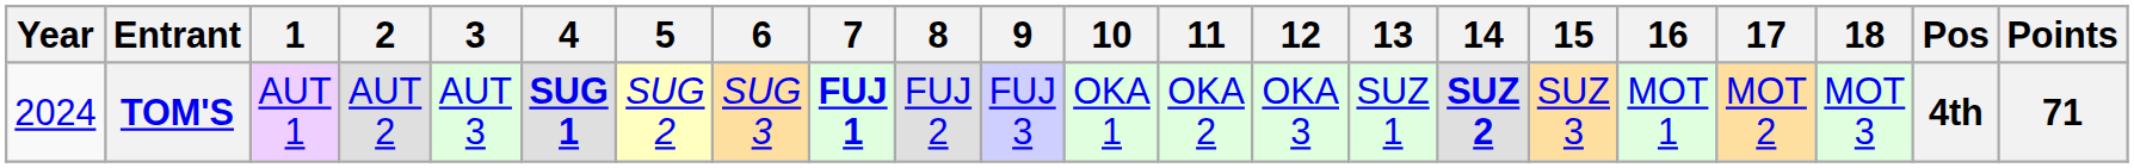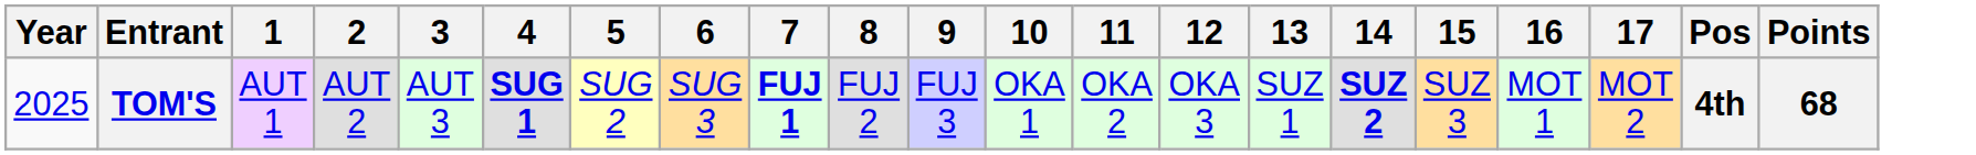- column: 18 | MOT 3
TOM'S | Year: 2024 -> 2025
TOM'S | Points: 71 -> 68
